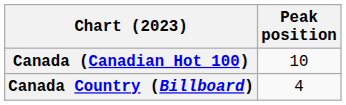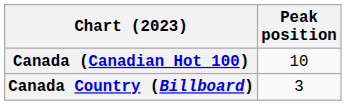Canada Country (Billboard) | Peak position: 4 -> 3
